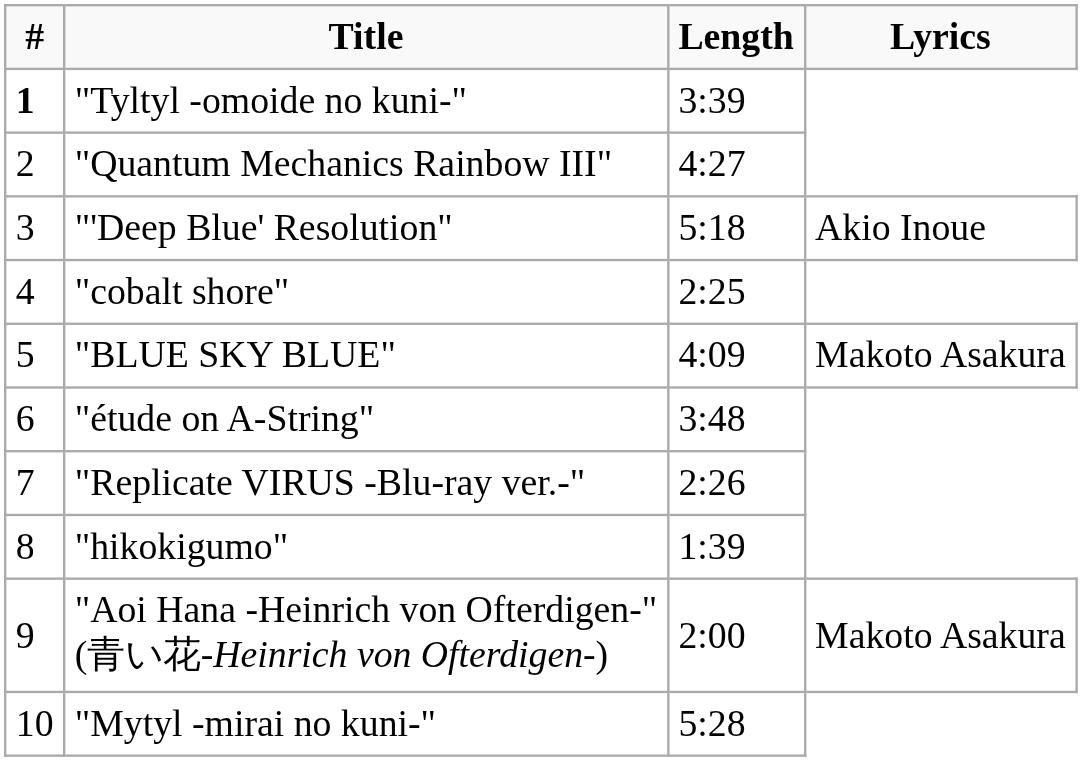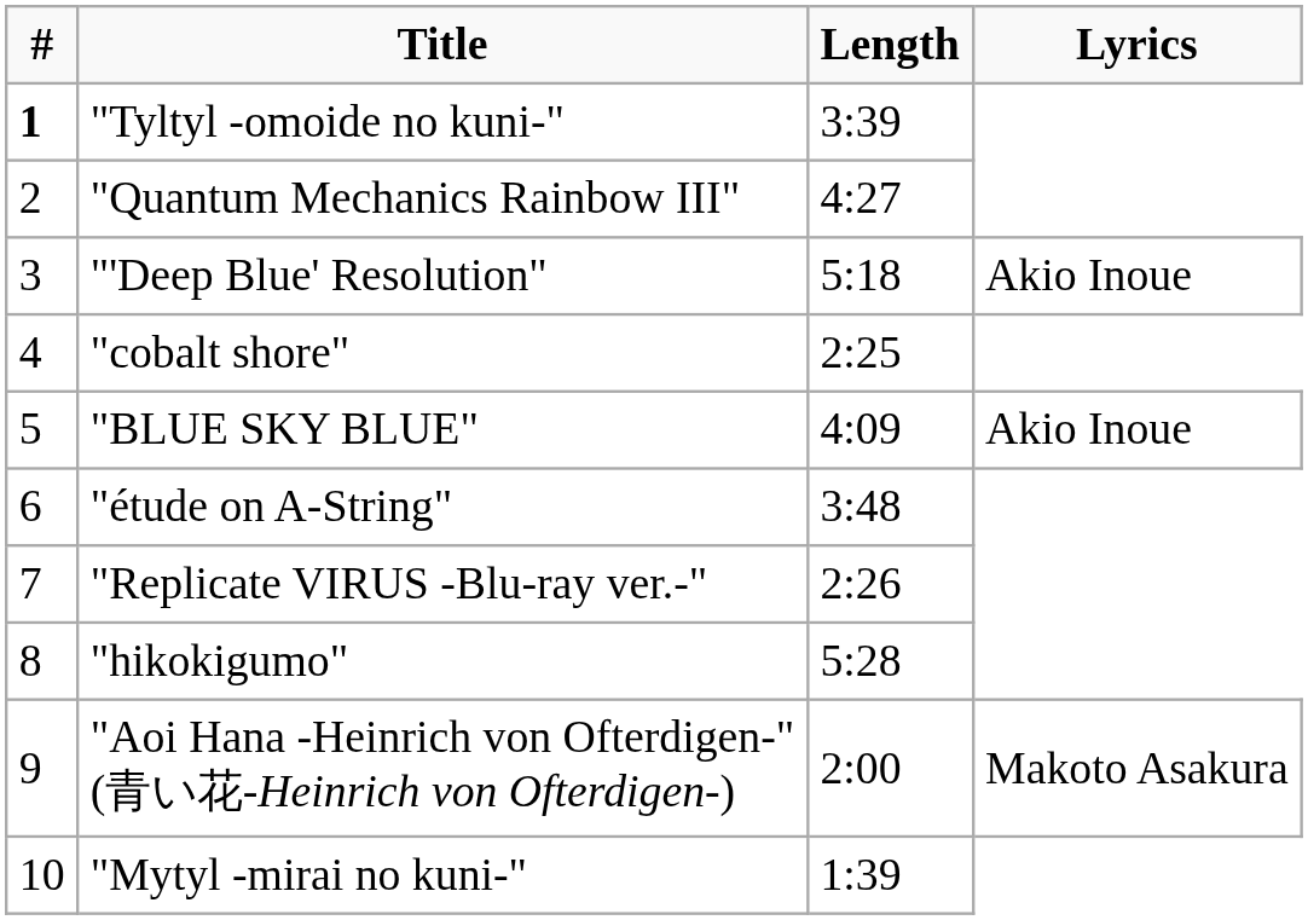"BLUE SKY BLUE" | Lyrics: Makoto Asakura -> Akio Inoue
"hikokigumo" | Length: 1:39 -> 5:28
"Mytyl -mirai no kuni-" | Length: 5:28 -> 1:39
